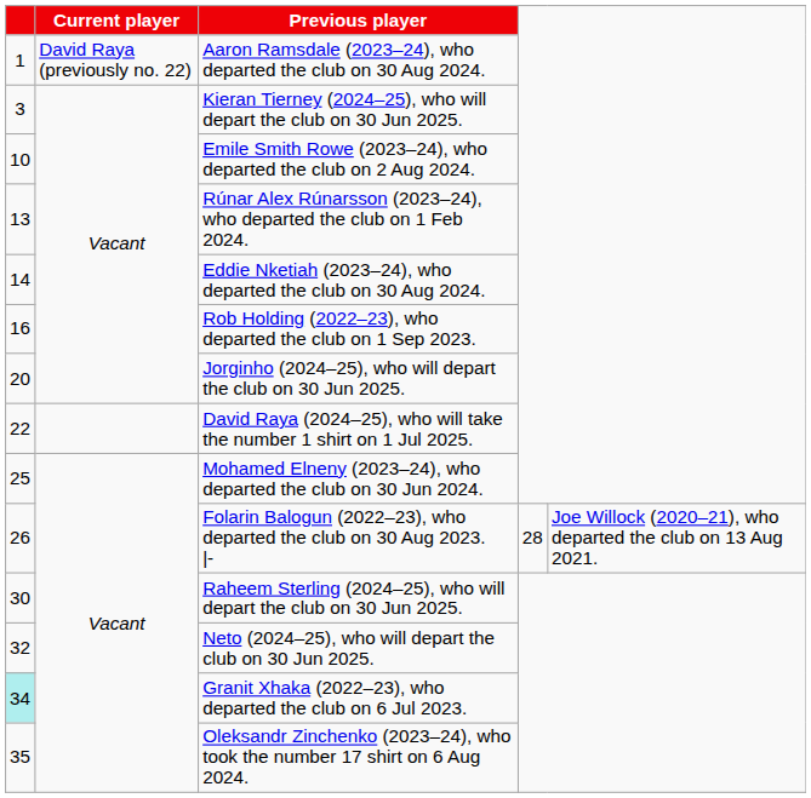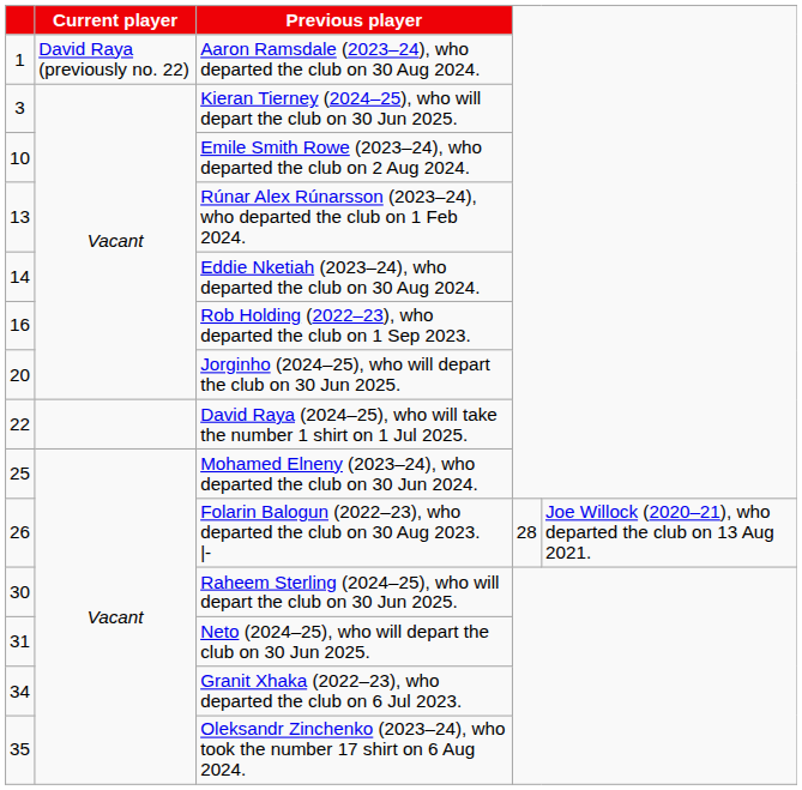Neto (2024–25), who will depart the club on 30 Jun 2025. | column 1: 32 -> 31
Granit Xhaka (2022–23), who departed the club on 6 Jul 2023. | column 1: paleturquoise background -> no background
